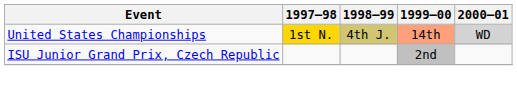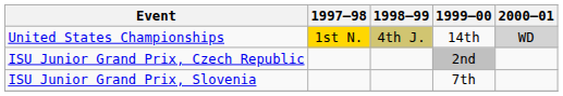United States Championships | 1999–00: lightsalmon background -> no background
+ row: ISU Junior Grand Prix, Slovenia | 7th
